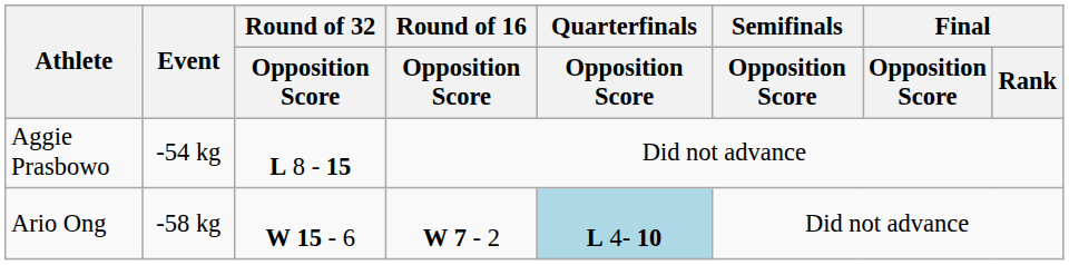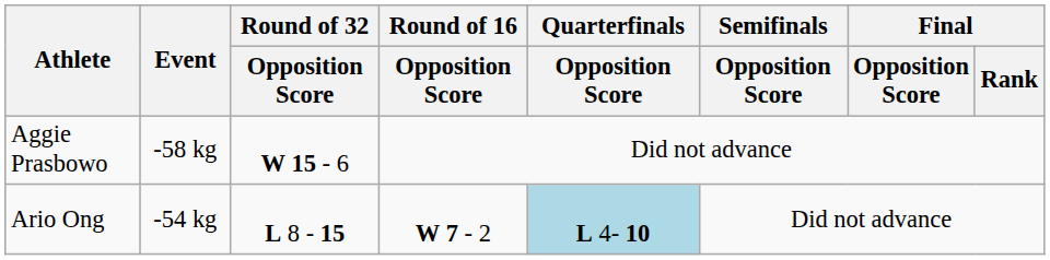Aggie Prasbowo | Event: -54 kg -> -58 kg
Aggie Prasbowo | Round of 32 / Opposition Score: L 8 - 15 -> W 15 - 6
Ario Ong | Event: -58 kg -> -54 kg
Ario Ong | Round of 32 / Opposition Score: W 15 - 6 -> L 8 - 15
